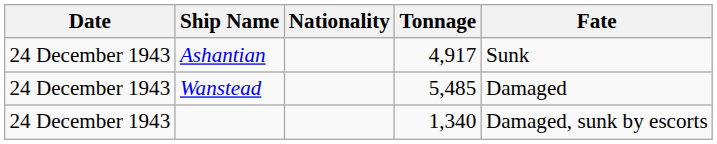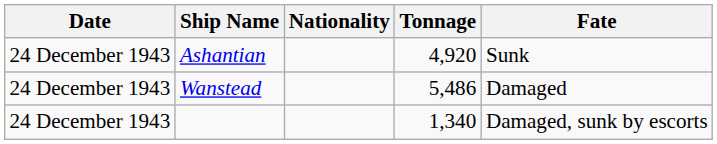Ashantian | Tonnage: 4,917 -> 4,920
Wanstead | Tonnage: 5,485 -> 5,486
